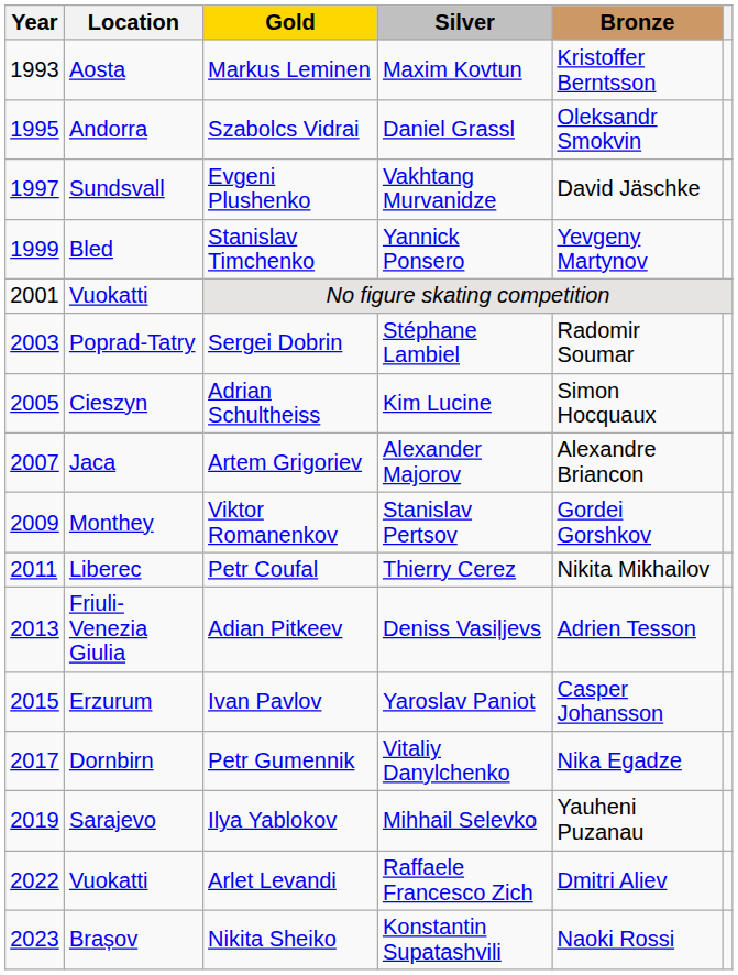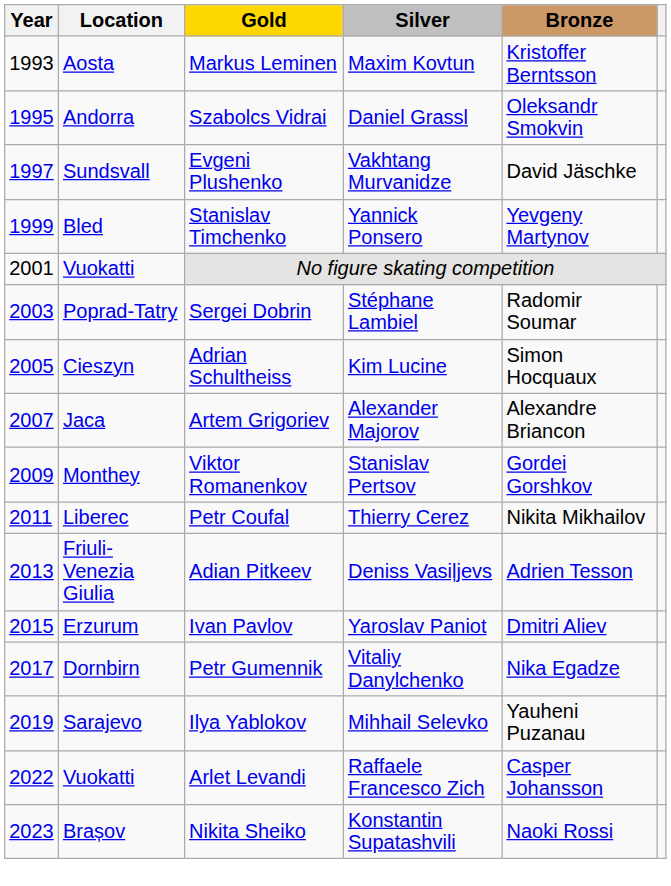Ivan Pavlov | Bronze: Casper Johansson -> Dmitri Aliev
Arlet Levandi | Bronze: Dmitri Aliev -> Casper Johansson
